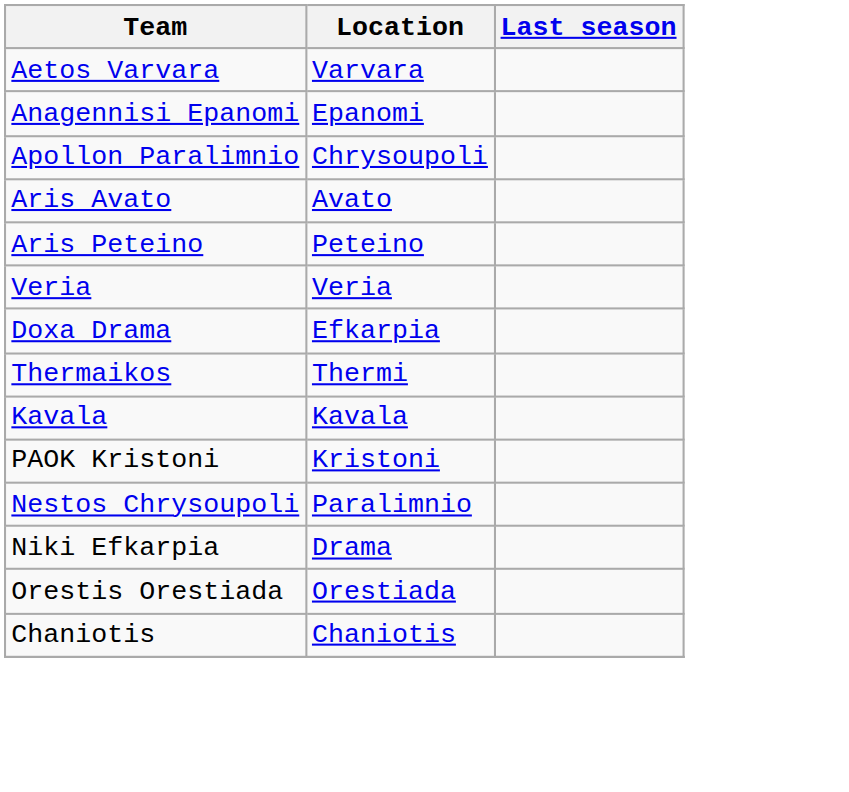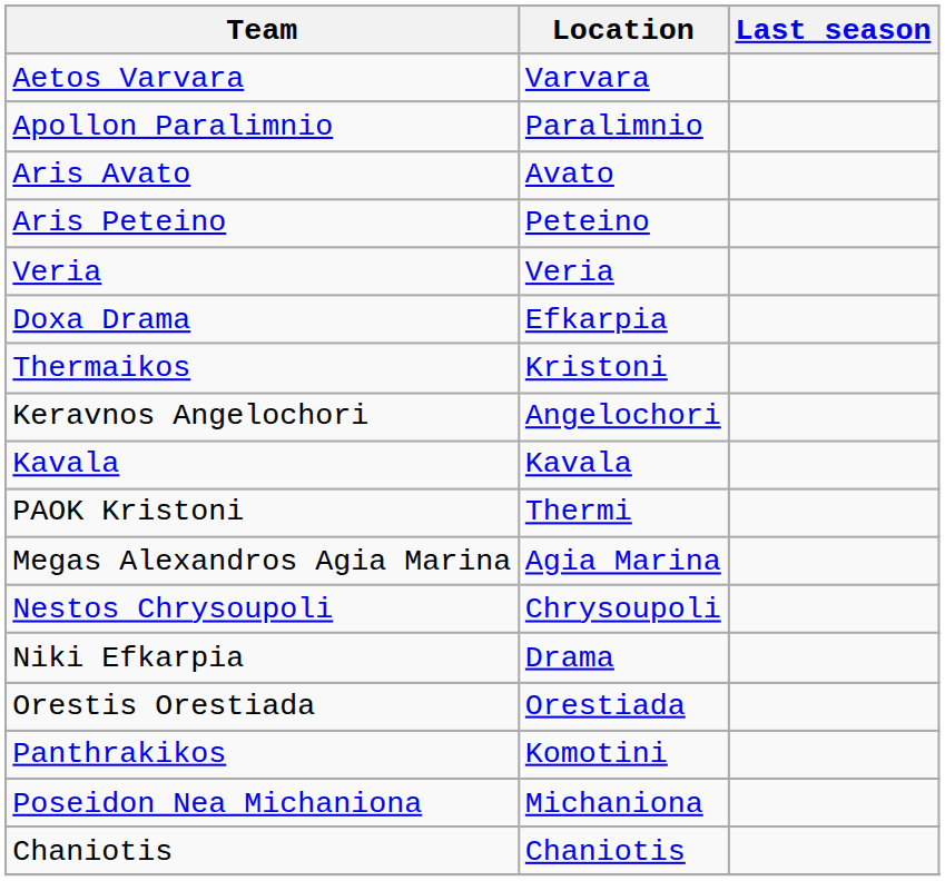- row: Anagennisi Epanomi | Epanomi
Apollon Paralimnio | Location: Chrysoupoli -> Paralimnio
Thermaikos | Location: Thermi -> Kristoni
+ row: Keravnos Angelochori | Angelochori
PAOK Kristoni | Location: Kristoni -> Thermi
+ row: Megas Alexandros Agia Marina | Agia Marina
Nestos Chrysoupoli | Location: Paralimnio -> Chrysoupoli
+ row: Panthrakikos | Komotini
+ row: Poseidon Nea Michaniona | Michaniona
